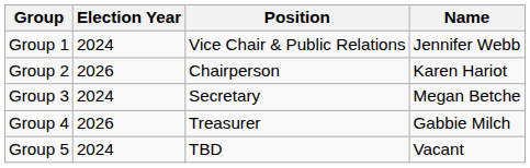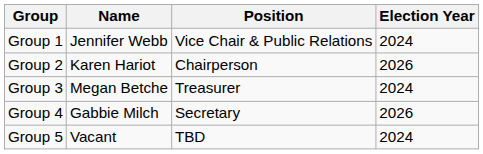columns swapped: Name <-> Election Year
Group 3 | Position: Secretary -> Treasurer
Group 4 | Position: Treasurer -> Secretary
